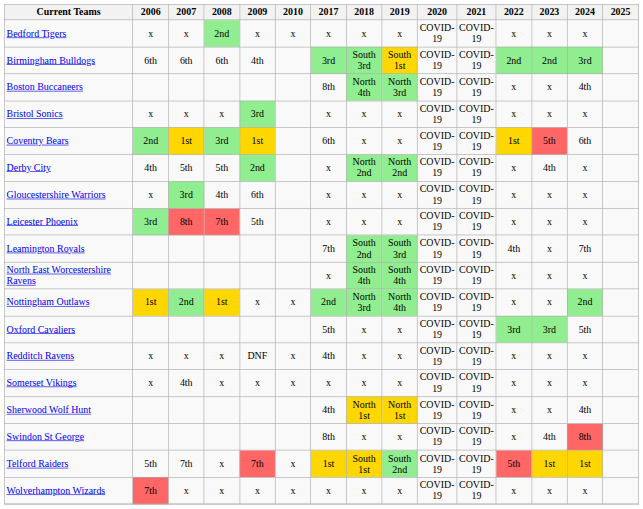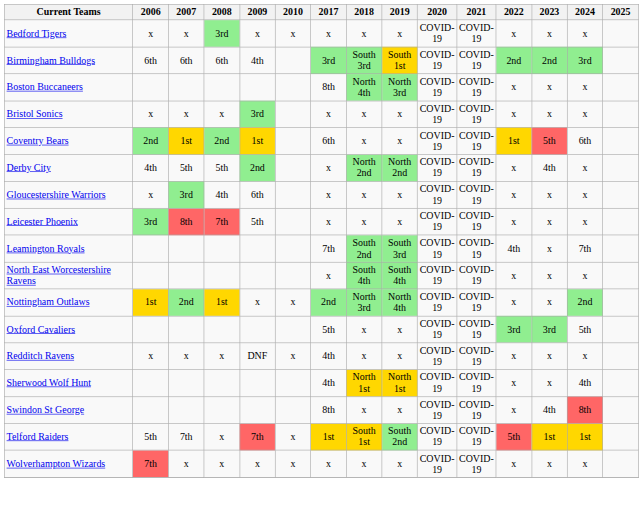Bedford Tigers | 2008: 2nd -> 3rd
Boston Buccaneers | 2024: 4th -> x
Coventry Bears | 2008: 3rd -> 2nd
- row: Somerset Vikings | x | 4th | x | x | x | x | x | x | COVID-19 | COVID-19 | x | x | x
